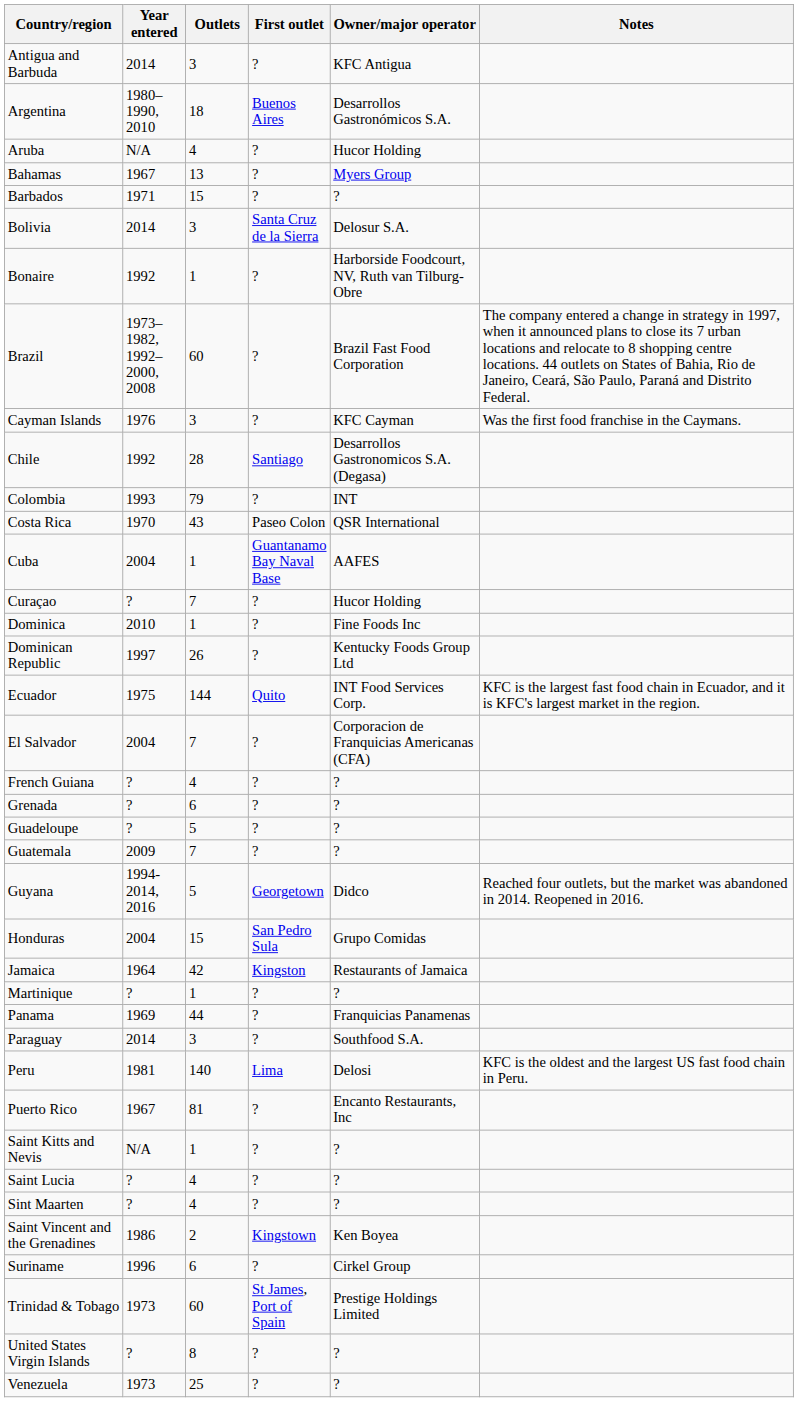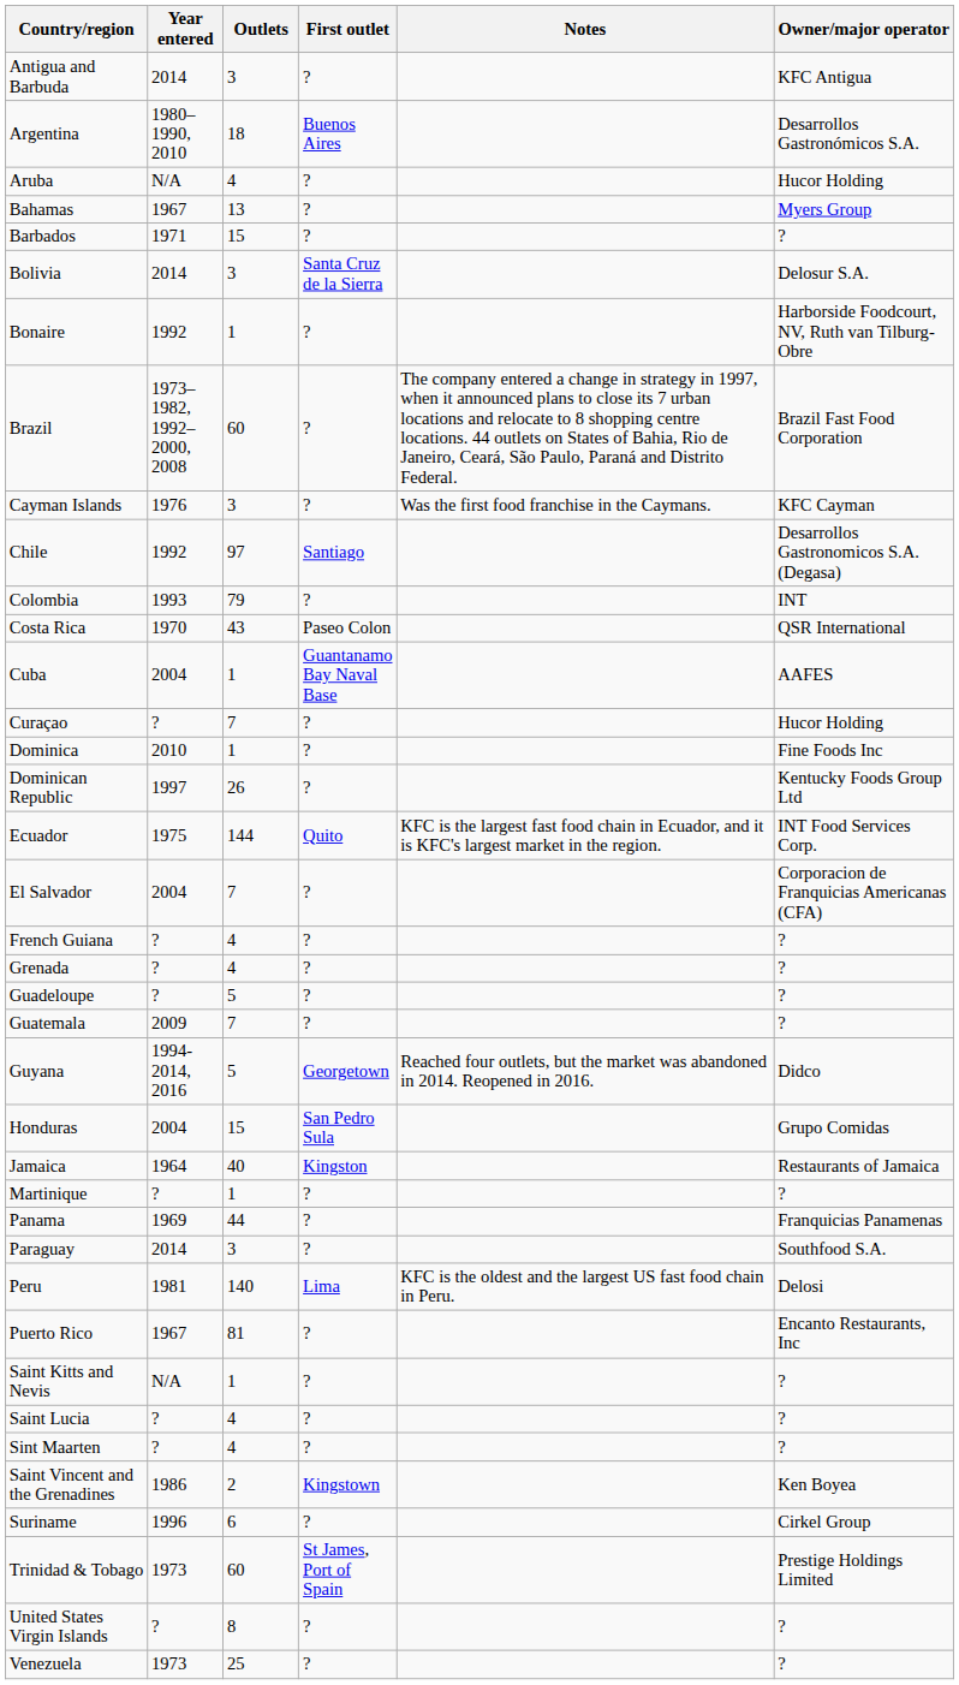columns swapped: Owner/major operator <-> Notes
Chile | Outlets: 28 -> 97
Grenada | Outlets: 6 -> 4
Jamaica | Outlets: 42 -> 40
